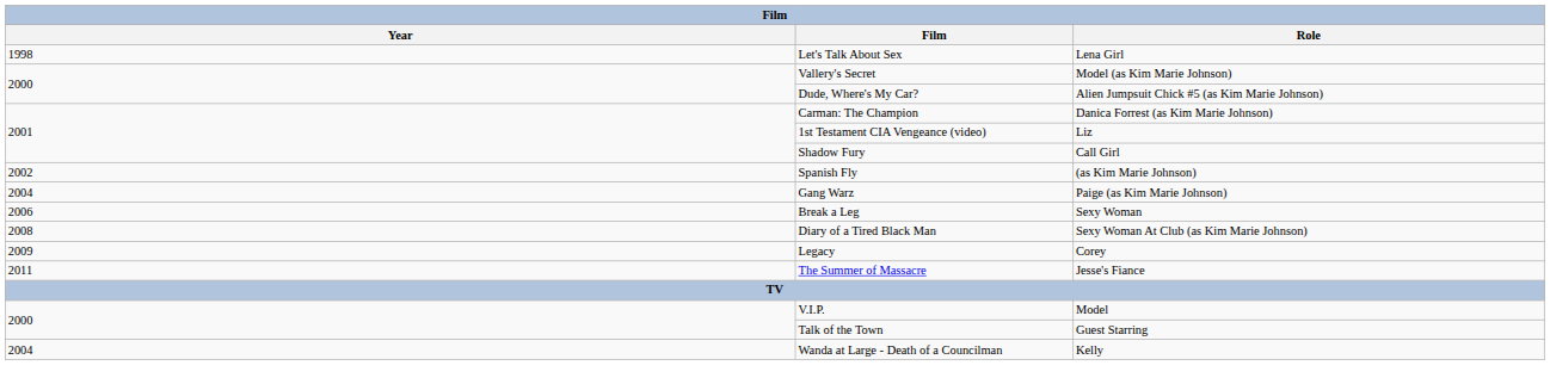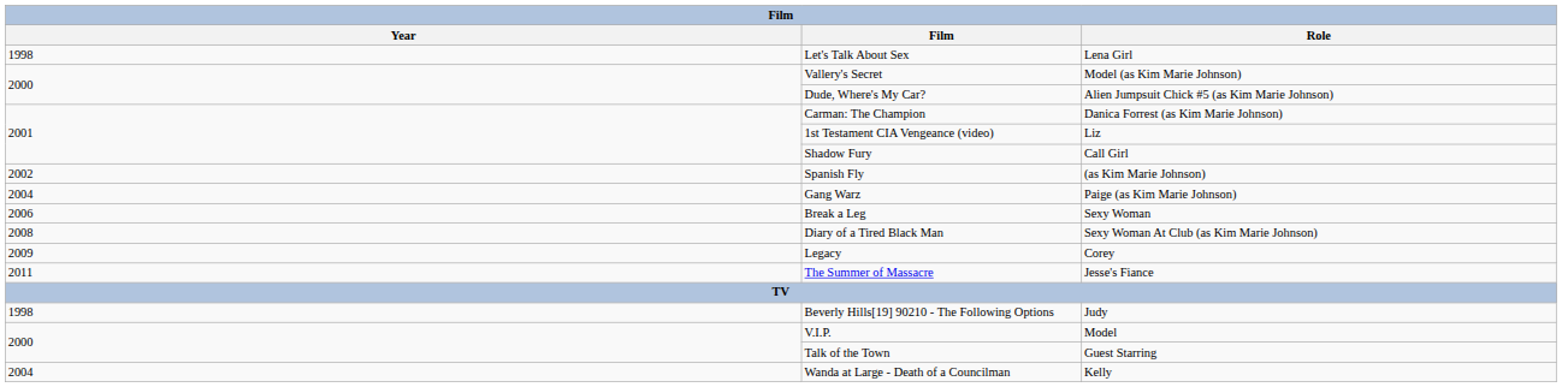+ row: 1998 | Beverly Hills[19] 90210 - The Following Options | Judy
